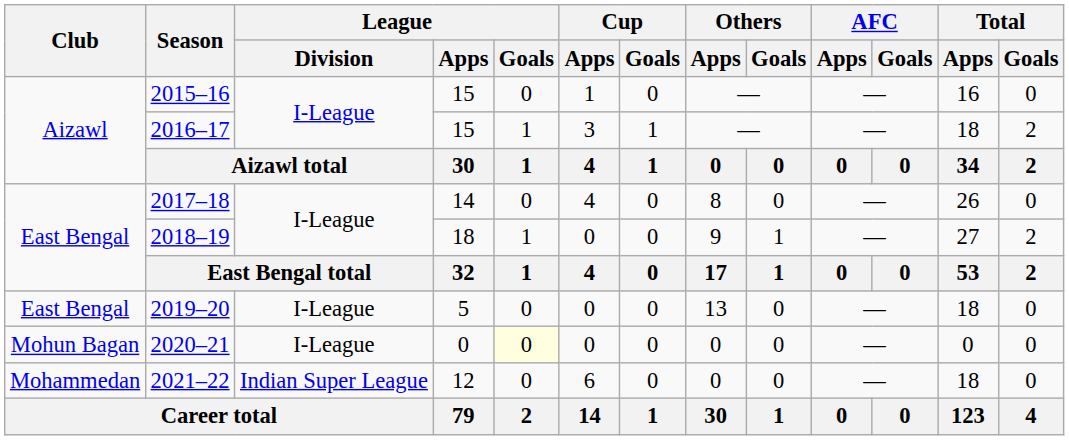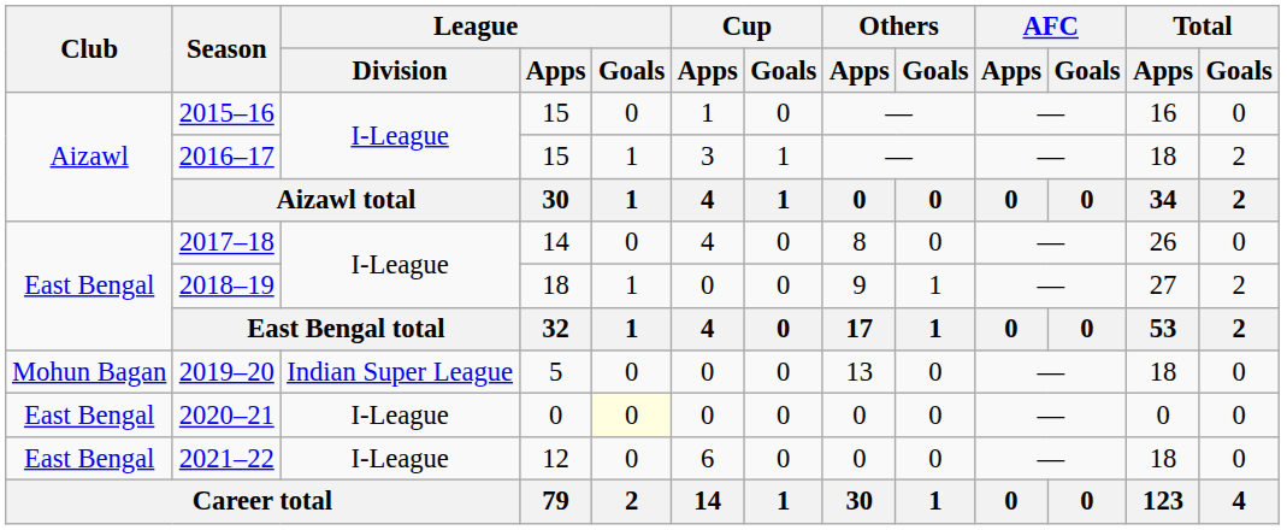2019–20 | Club: East Bengal -> Mohun Bagan
2019–20 | League / Division: I-League -> Indian Super League
2020–21 | Club: Mohun Bagan -> East Bengal
2021–22 | Club: Mohammedan -> East Bengal
2021–22 | League / Division: Indian Super League -> I-League
